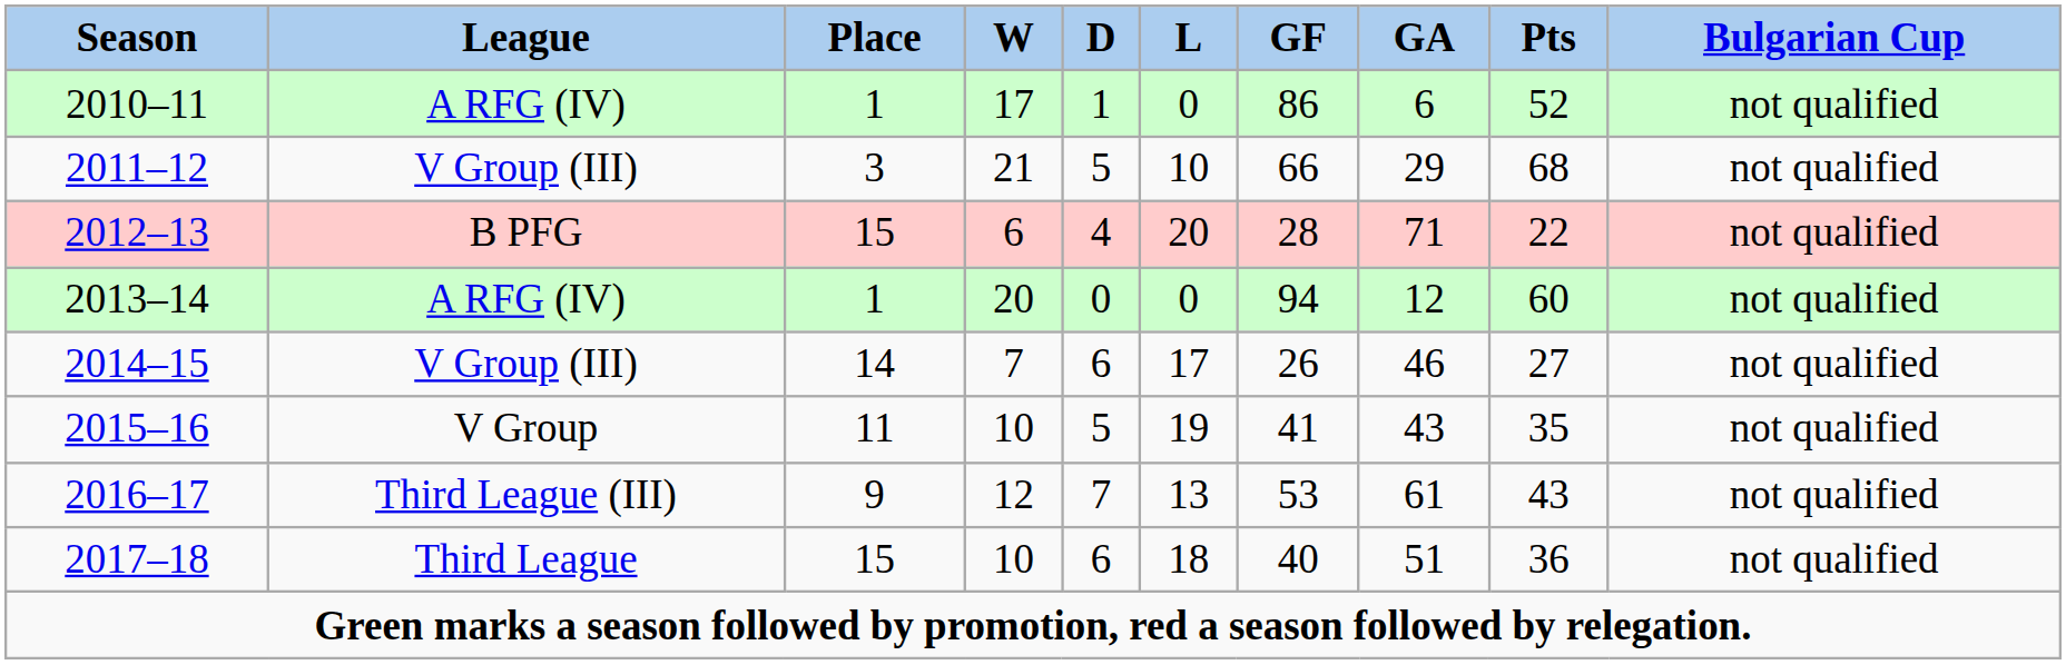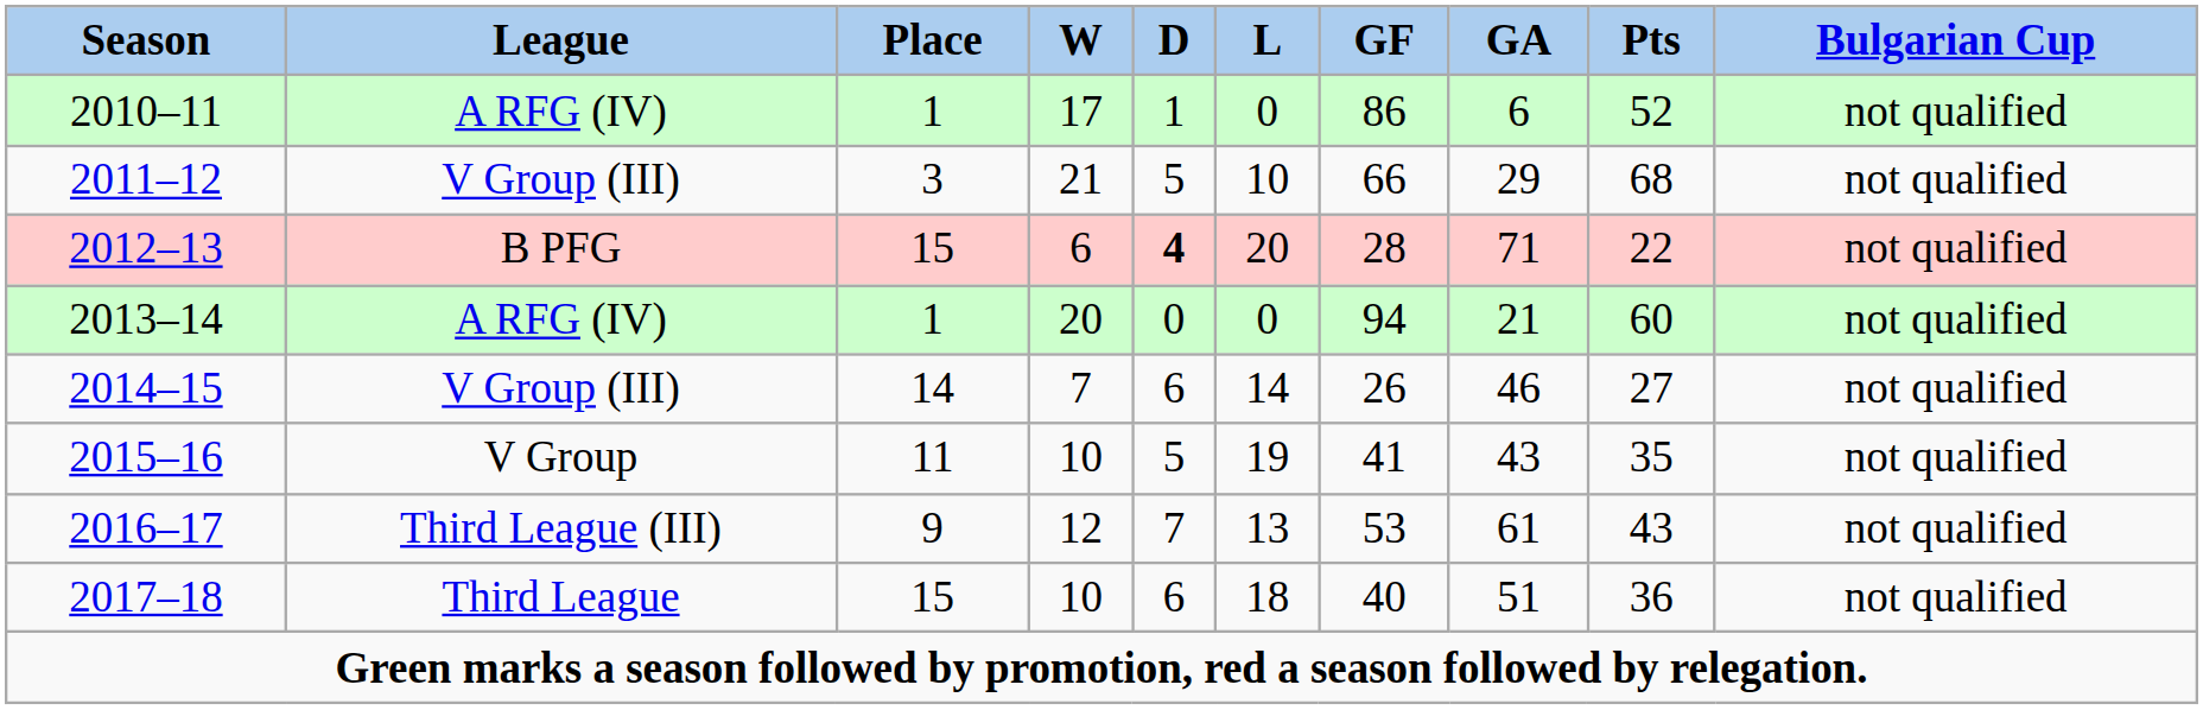2012–13 | D: normal -> bold
2013–14 | GA: 12 -> 21
2014–15 | L: 17 -> 14
